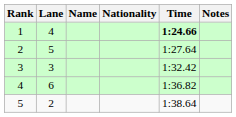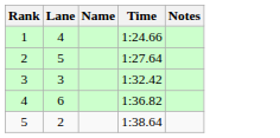- column: Nationality
1 | Time: bold -> normal
